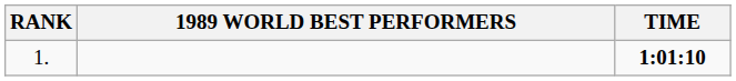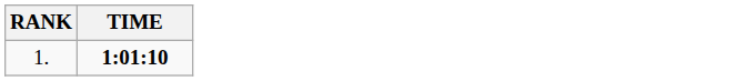- column: 1989 WORLD BEST PERFORMERS
